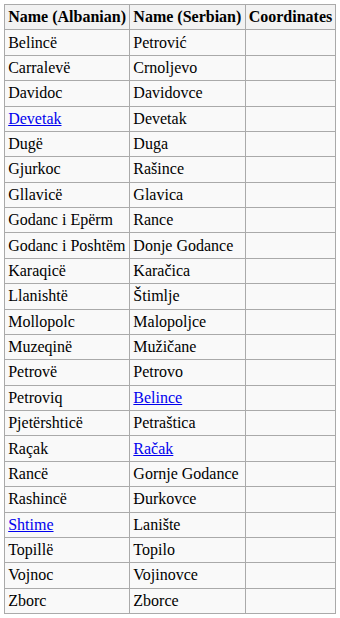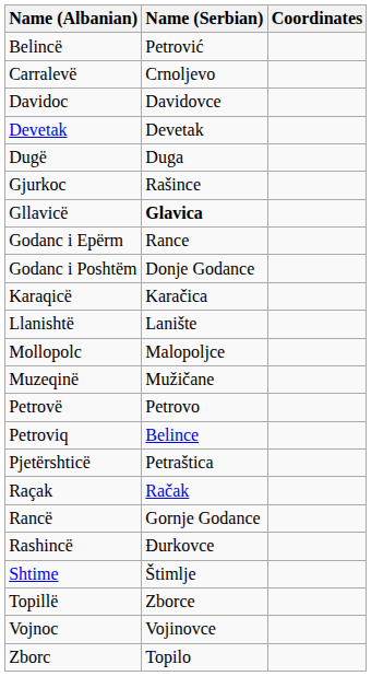Gllavicë | Name (Serbian): normal -> bold
Llanishtë | Name (Serbian): Štimlje -> Lanište
Shtime | Name (Serbian): Lanište -> Štimlje
Topillë | Name (Serbian): Topilo -> Zborce
Zborc | Name (Serbian): Zborce -> Topilo
